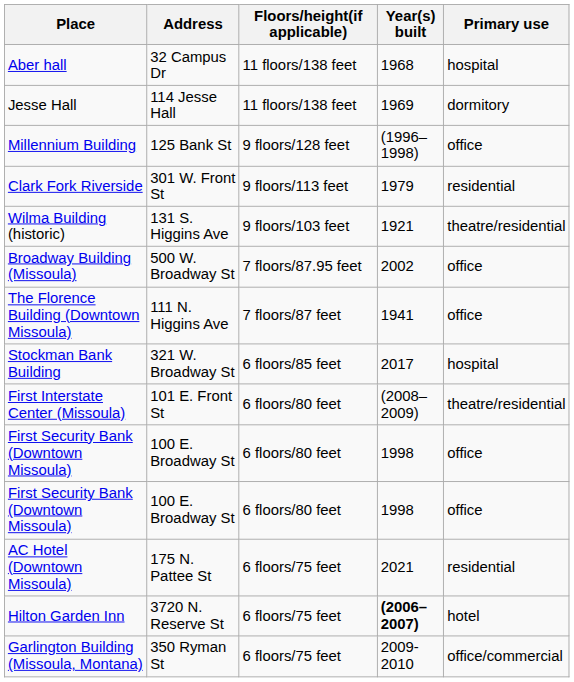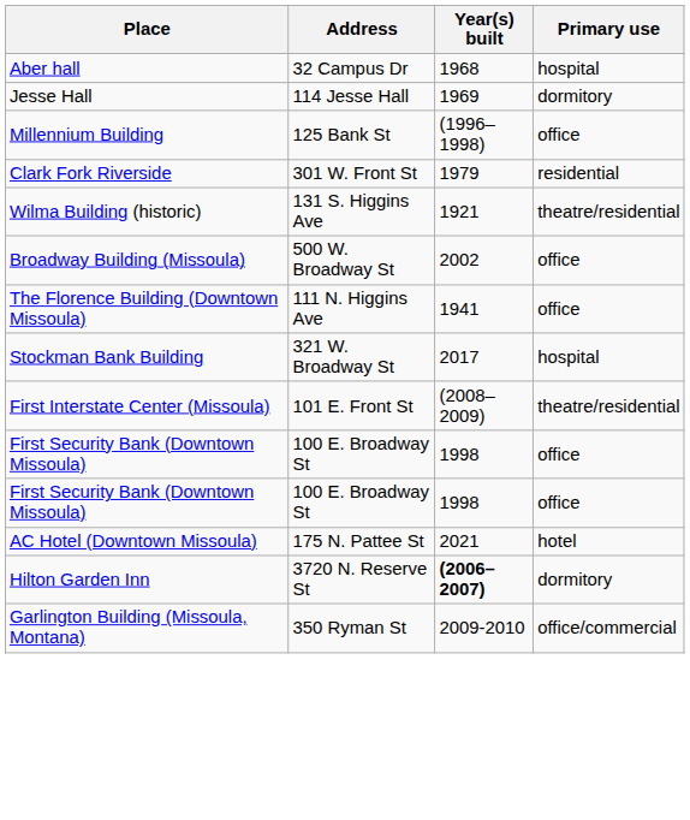- column: Floors/height(if applicable) | 11 floors/138 feet | 11 floors/138 feet | 9 floors/128 feet | 9 floors/113 feet | 9 floors/103 feet | 7 floors/87.95 feet | 7 floors/87 feet | 6 floors/85 feet | 6 floors/80 feet | 6 floors/80 feet | 6 floors/80 feet | 6 floors/75 feet | 6 floors/75 feet | 6 floors/75 feet
AC Hotel (Downtown Missoula) | Primary use: residential -> hotel
Hilton Garden Inn | Primary use: hotel -> dormitory
